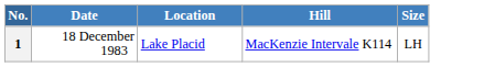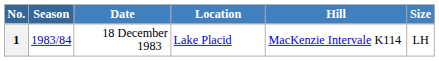+ column: Season | 1983/84
